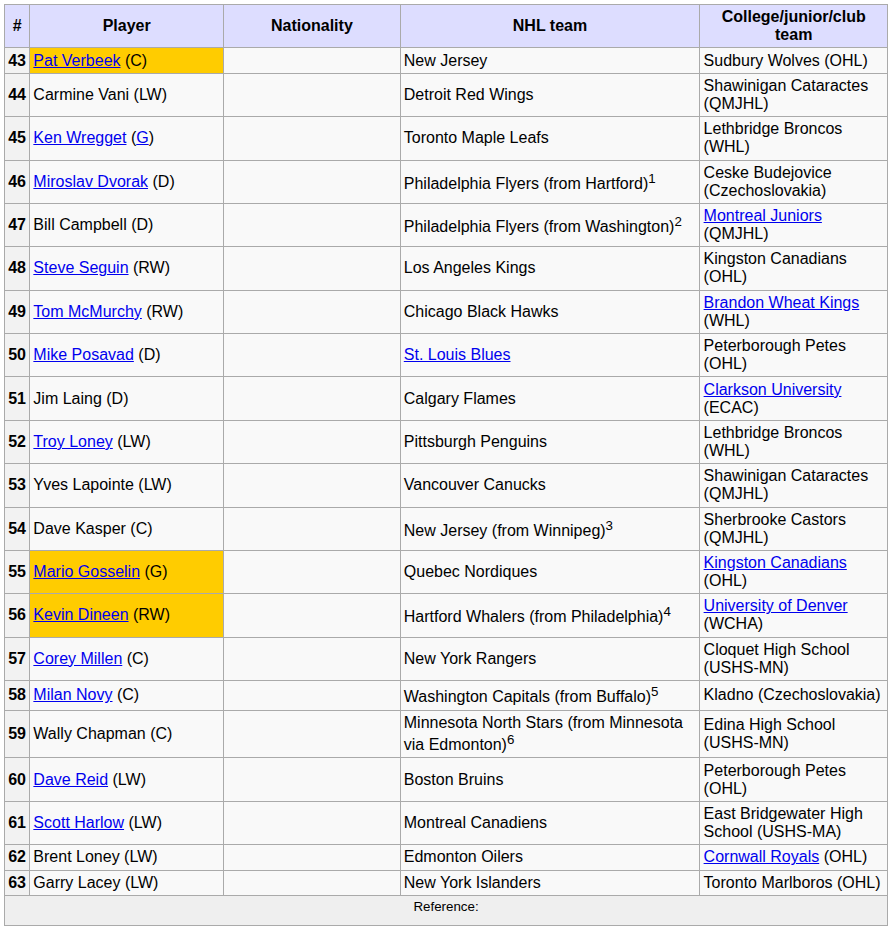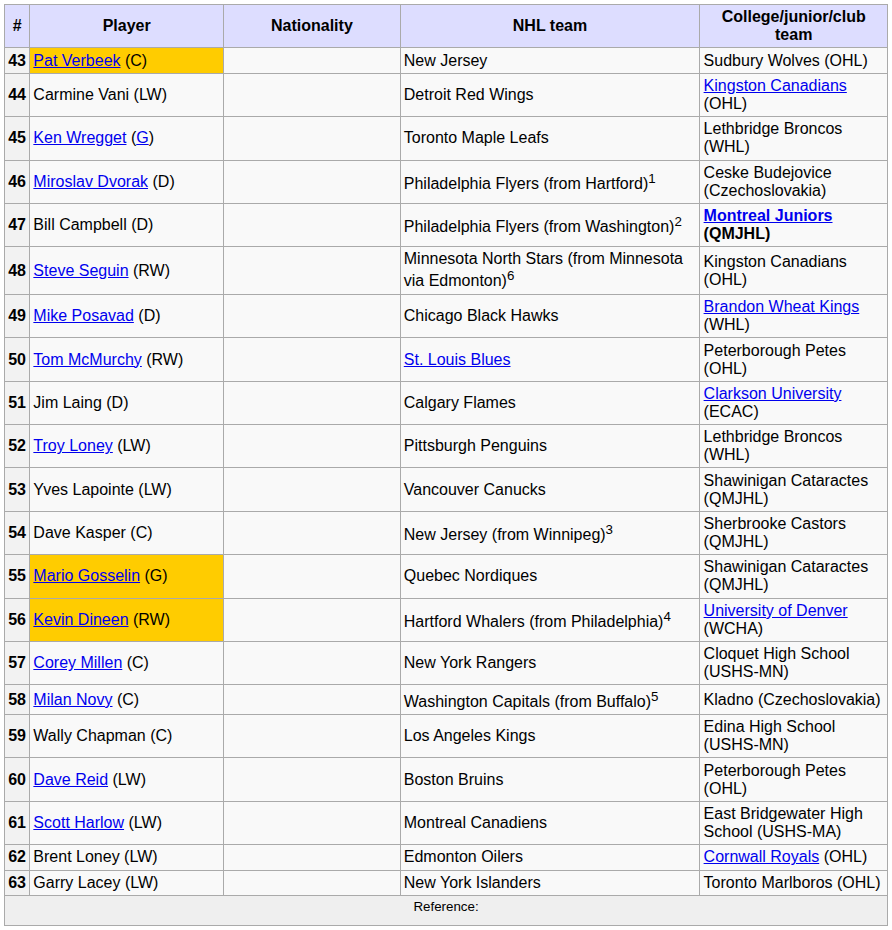44 | College/junior/club team: Shawinigan Cataractes (QMJHL) -> Kingston Canadians (OHL)
47 | College/junior/club team: normal -> bold
48 | NHL team: Los Angeles Kings -> Minnesota North Stars (from Minnesota via Edmonton)6
49 | Player: Tom McMurchy (RW) -> Mike Posavad (D)
50 | Player: Mike Posavad (D) -> Tom McMurchy (RW)
55 | College/junior/club team: Kingston Canadians (OHL) -> Shawinigan Cataractes (QMJHL)
59 | NHL team: Minnesota North Stars (from Minnesota via Edmonton)6 -> Los Angeles Kings
